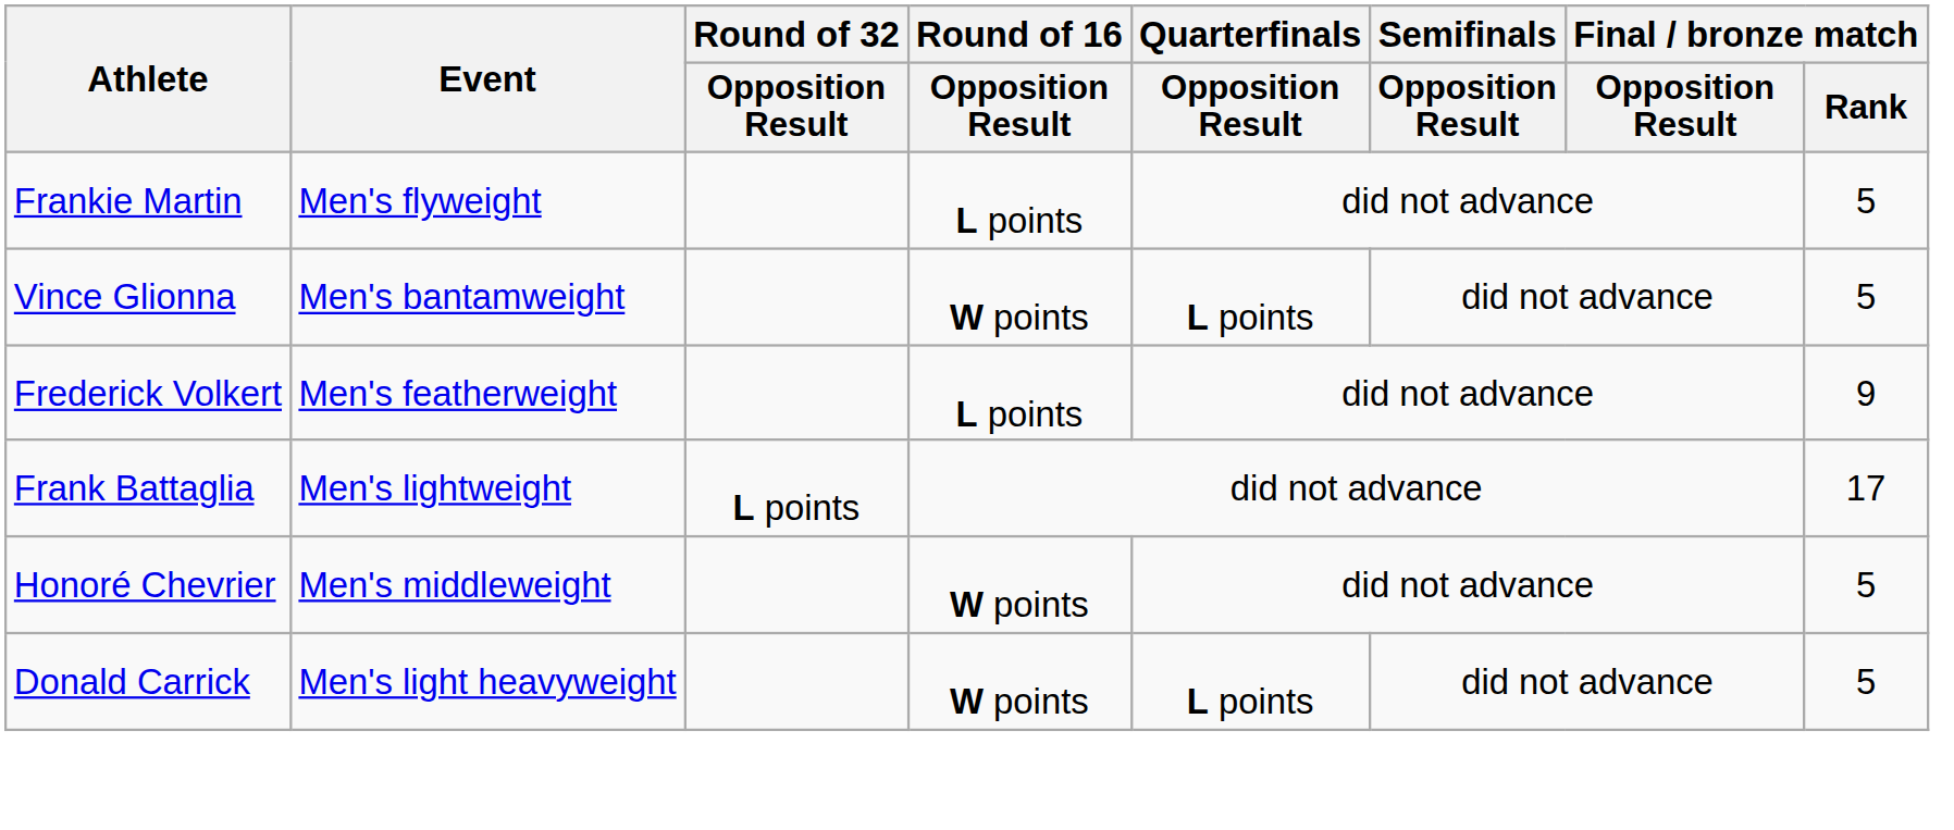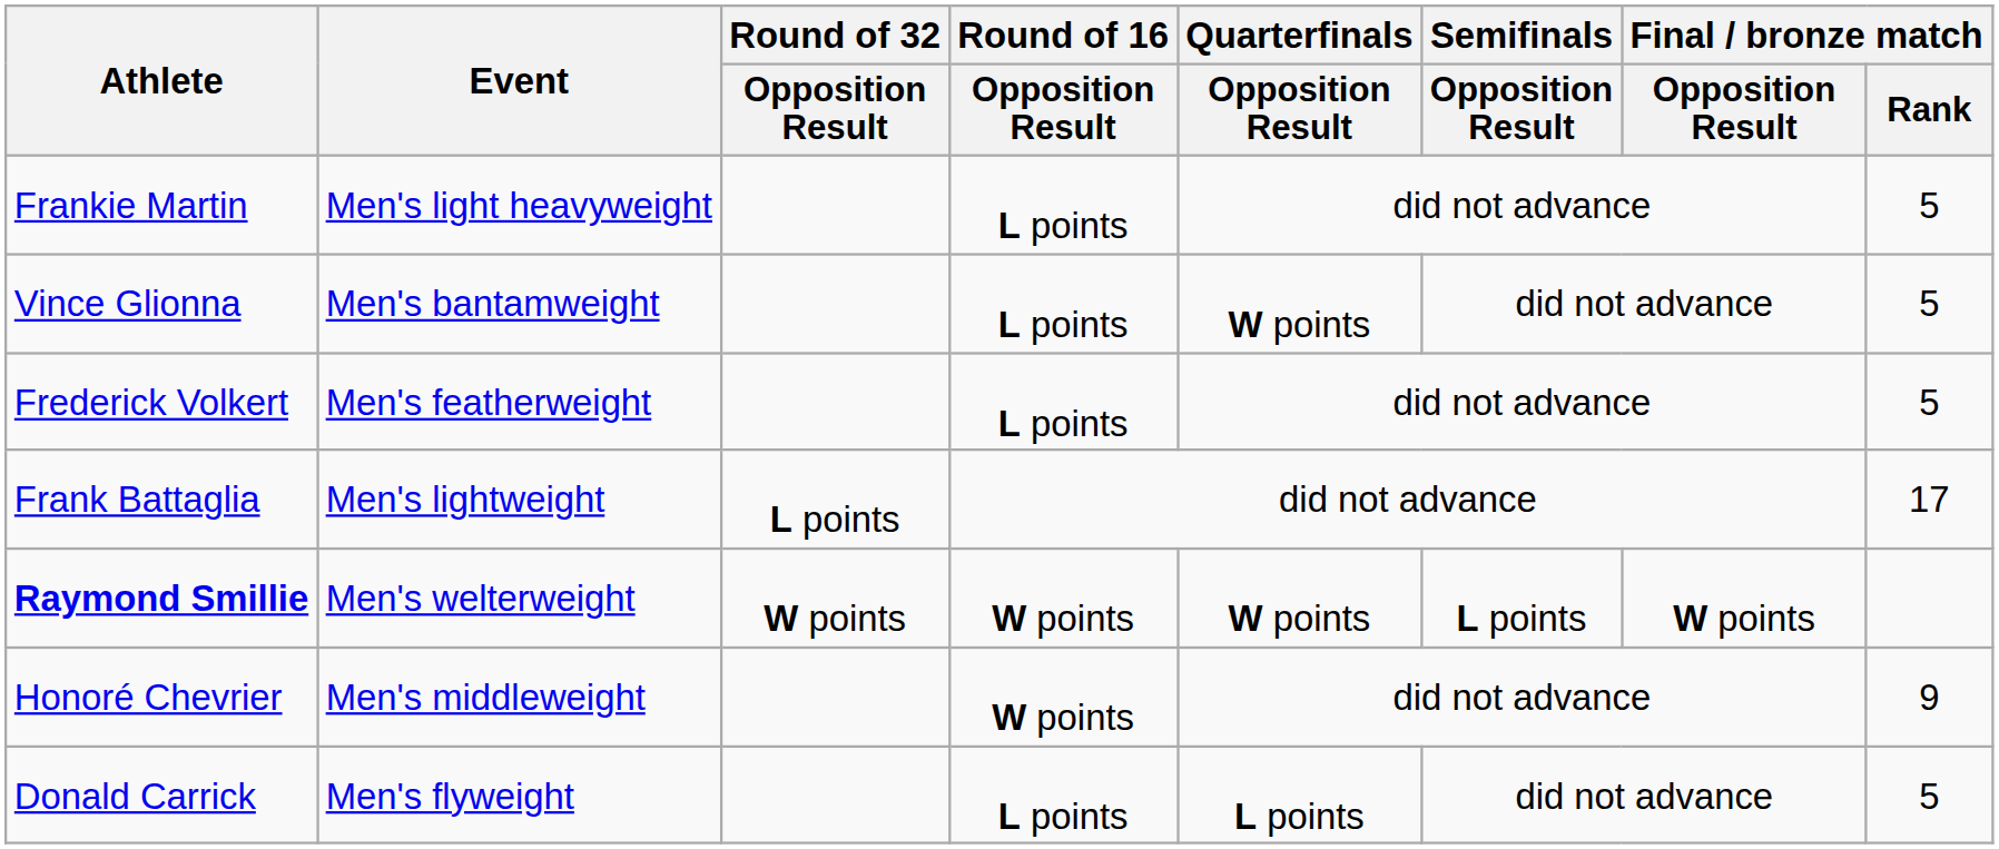Frankie Martin | Event: Men's flyweight -> Men's light heavyweight
Vince Glionna | Round of 16 / Opposition Result: W points -> L points
Vince Glionna | Quarterfinals / Opposition Result: L points -> W points
Frederick Volkert | Final / bronze match / Rank: 9 -> 5
+ row: Raymond Smillie | Men's welterweight | W points | W points | W points | L points | W points
Honoré Chevrier | Final / bronze match / Rank: 5 -> 9
Donald Carrick | Event: Men's light heavyweight -> Men's flyweight
Donald Carrick | Round of 16 / Opposition Result: W points -> L points
